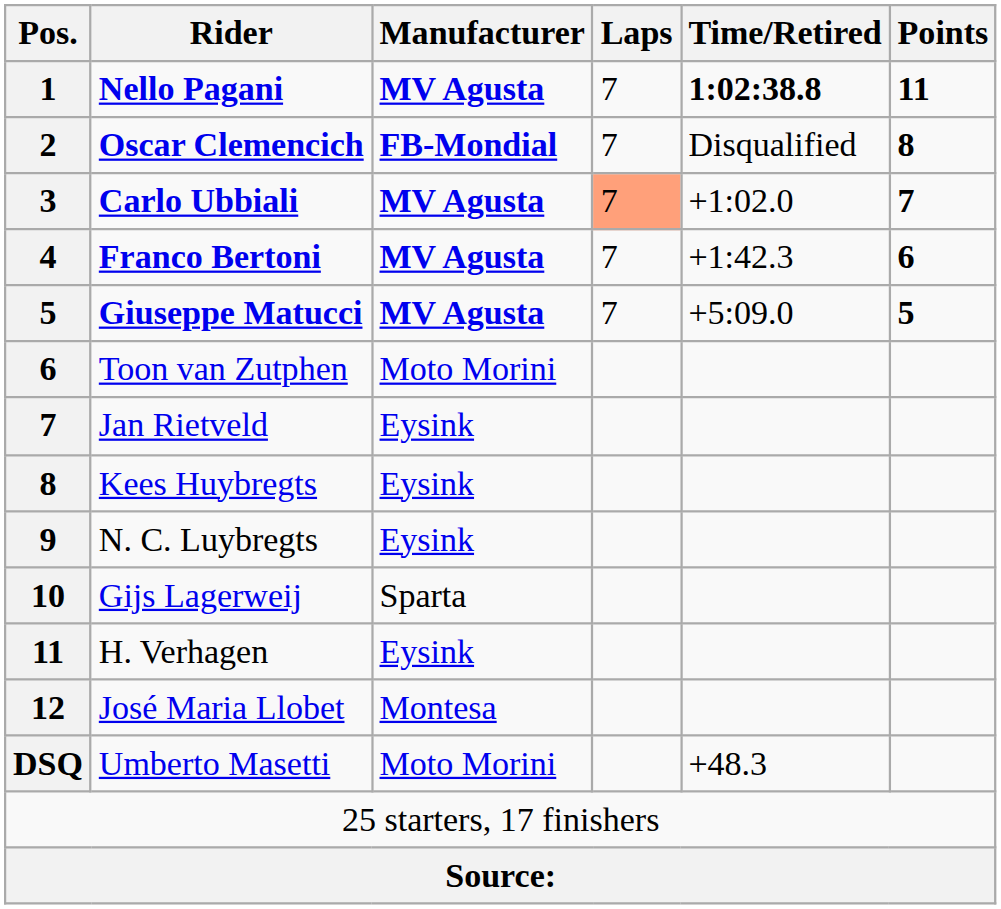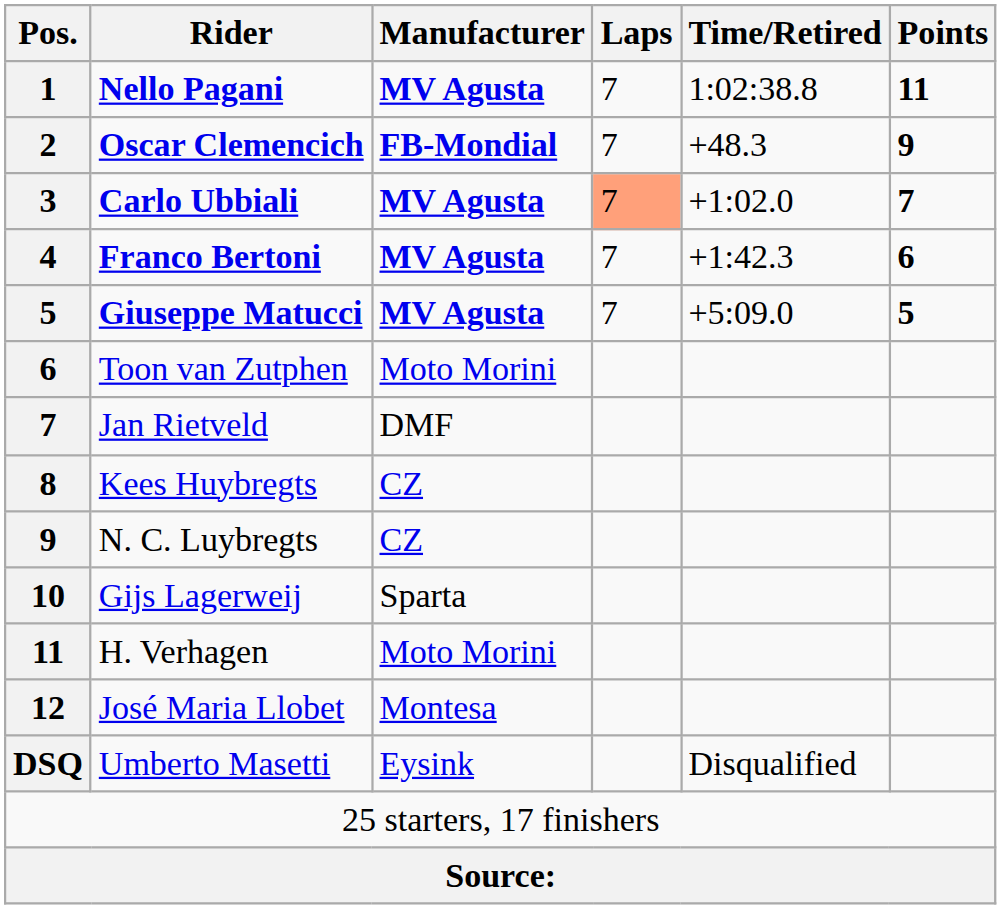Nello Pagani | Time/Retired: bold -> normal
Oscar Clemencich | Time/Retired: Disqualified -> +48.3
Oscar Clemencich | Points: 8 -> 9
Jan Rietveld | Manufacturer: Eysink -> DMF
Kees Huybregts | Manufacturer: Eysink -> CZ
N. C. Luybregts | Manufacturer: Eysink -> CZ
H. Verhagen | Manufacturer: Eysink -> Moto Morini
Umberto Masetti | Manufacturer: Moto Morini -> Eysink
Umberto Masetti | Time/Retired: +48.3 -> Disqualified
